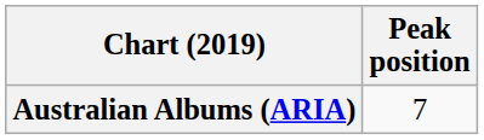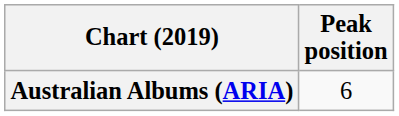Australian Albums (ARIA) | Peak position: 7 -> 6
